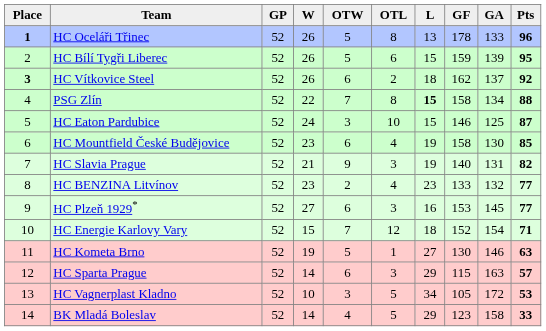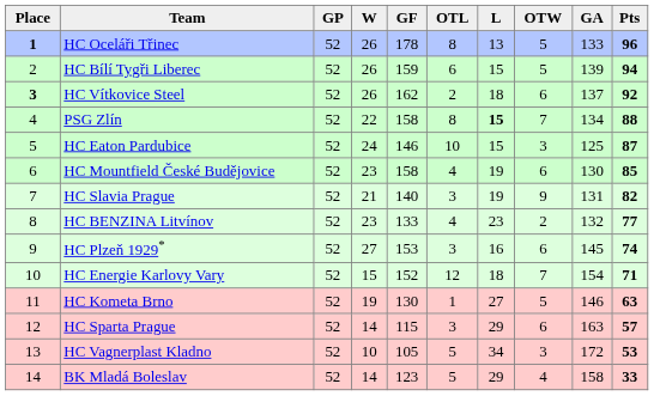columns swapped: OTW <-> GF
HC Bílí Tygři Liberec | Pts: 95 -> 94
HC Plzeň 1929* | Pts: 77 -> 74
